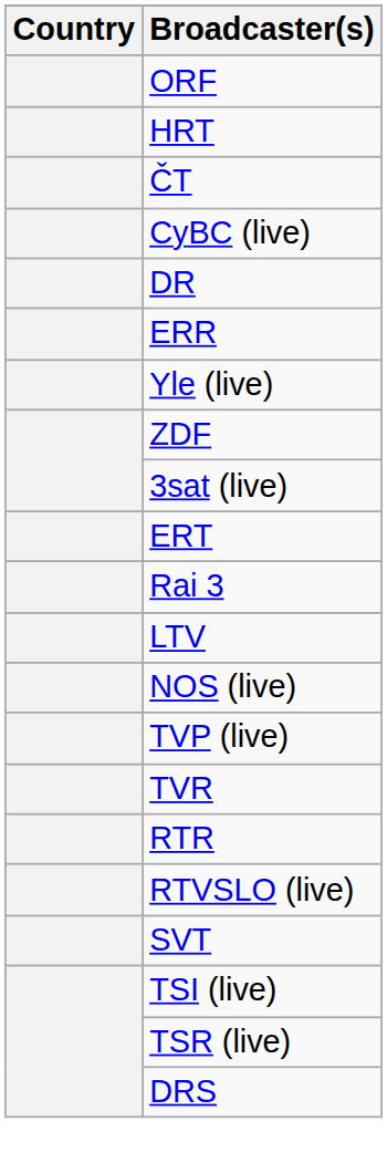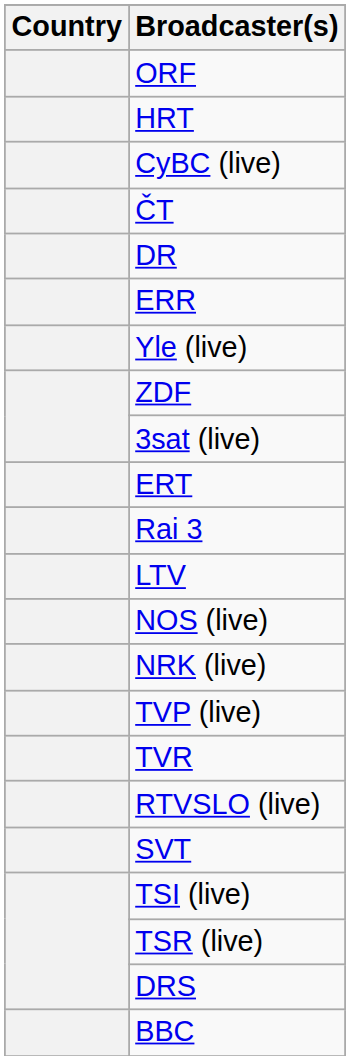rows swapped: CyBC (live) <-> ČT
+ row: NRK (live)
- row: RTR
+ row: BBC
